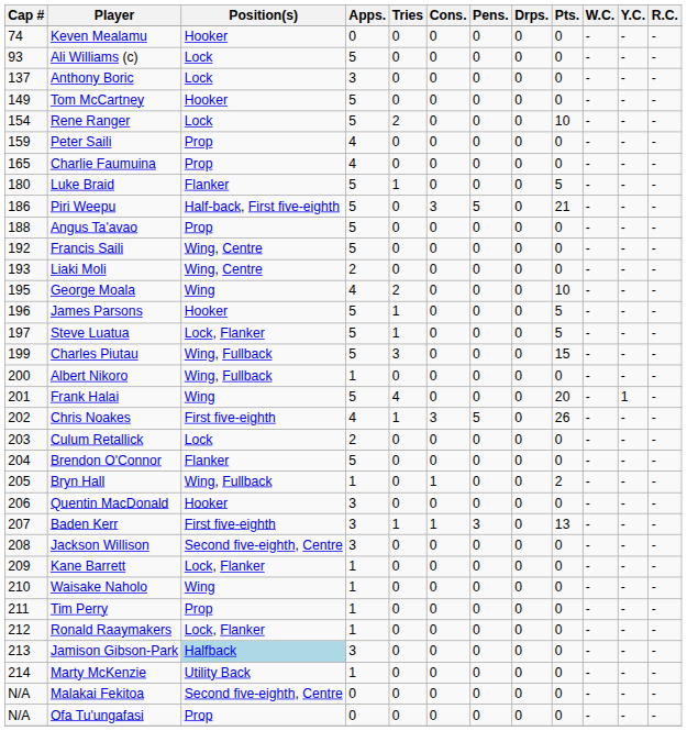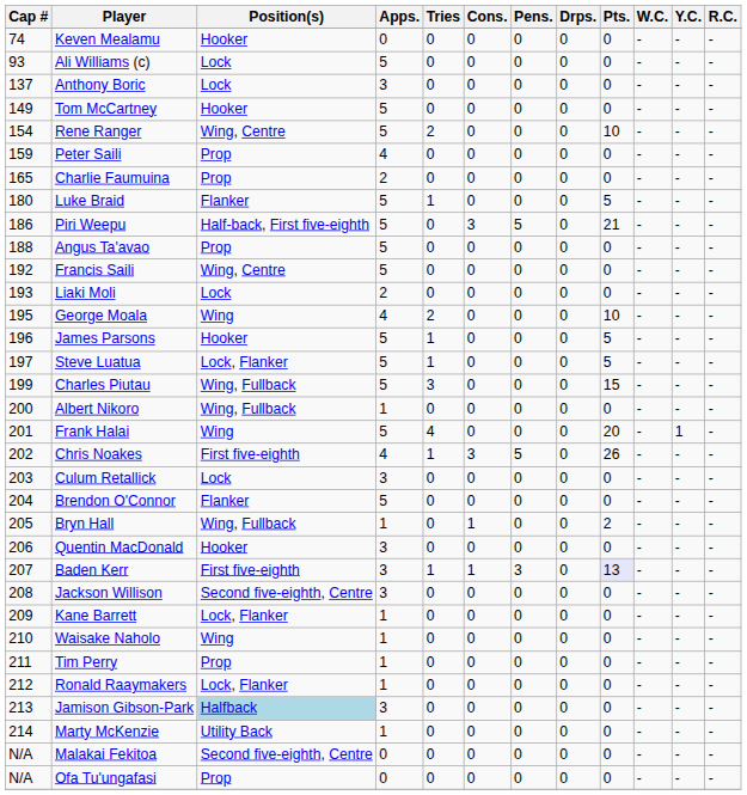Rene Ranger | Position(s): Lock -> Wing, Centre
Charlie Faumuina | Apps.: 4 -> 2
Liaki Moli | Position(s): Wing, Centre -> Lock
Culum Retallick | Apps.: 2 -> 3
Baden Kerr | Pts.: no background -> lavender background
